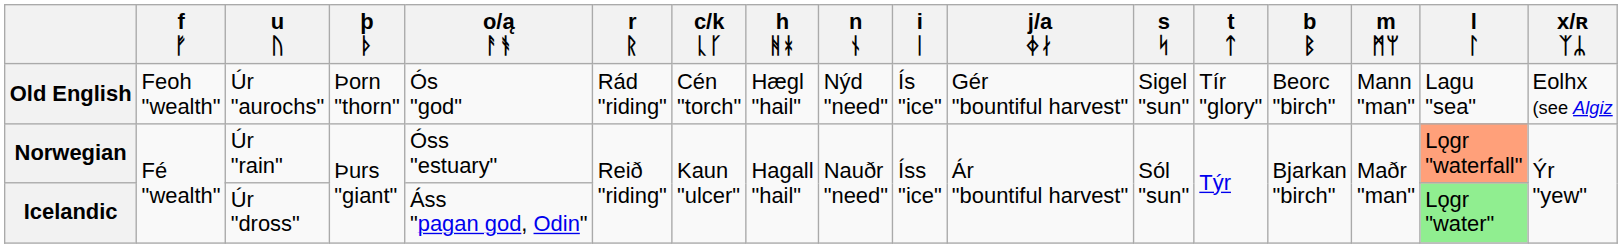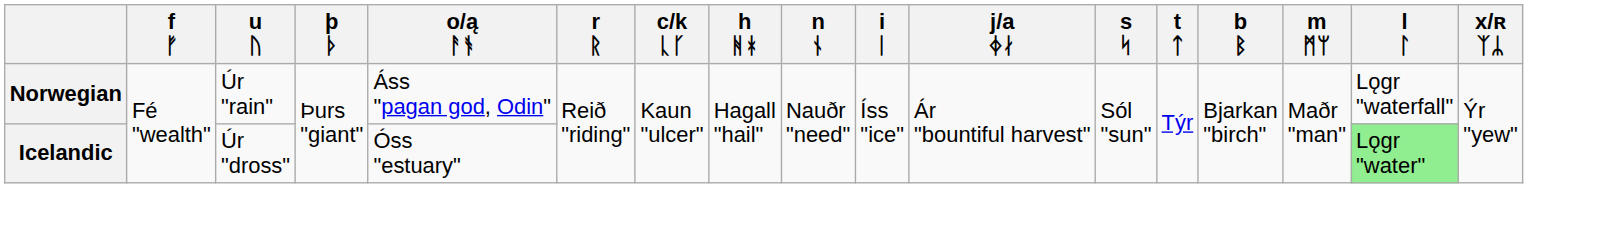- row: Old English | Feoh "wealth" | Úr "aurochs" | Þorn "thorn" | Ós "god" | Rád "riding" | Cén "torch" | Hægl "hail" | Nýd "need" | Ís "ice" | Gér "bountiful harvest" | Sigel "sun" | Tír "glory" | Beorc "birch" | Mann "man" | Lagu "sea" | Eolhx (see Algiz
Norwegian | o/ą ᚨᚬ: Óss "estuary" -> Áss "pagan god, Odin"
Norwegian | l ᛚ: lightsalmon background -> no background
Icelandic | o/ą ᚨᚬ: Áss "pagan god, Odin" -> Óss "estuary"
